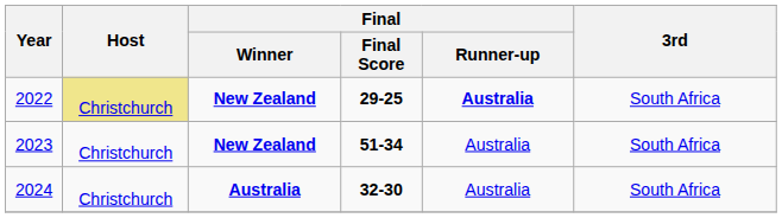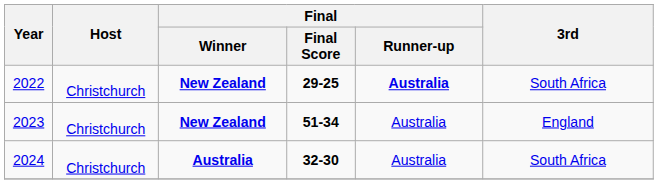2022 | Host: khaki background -> no background
2023 | 3rd: South Africa -> England
